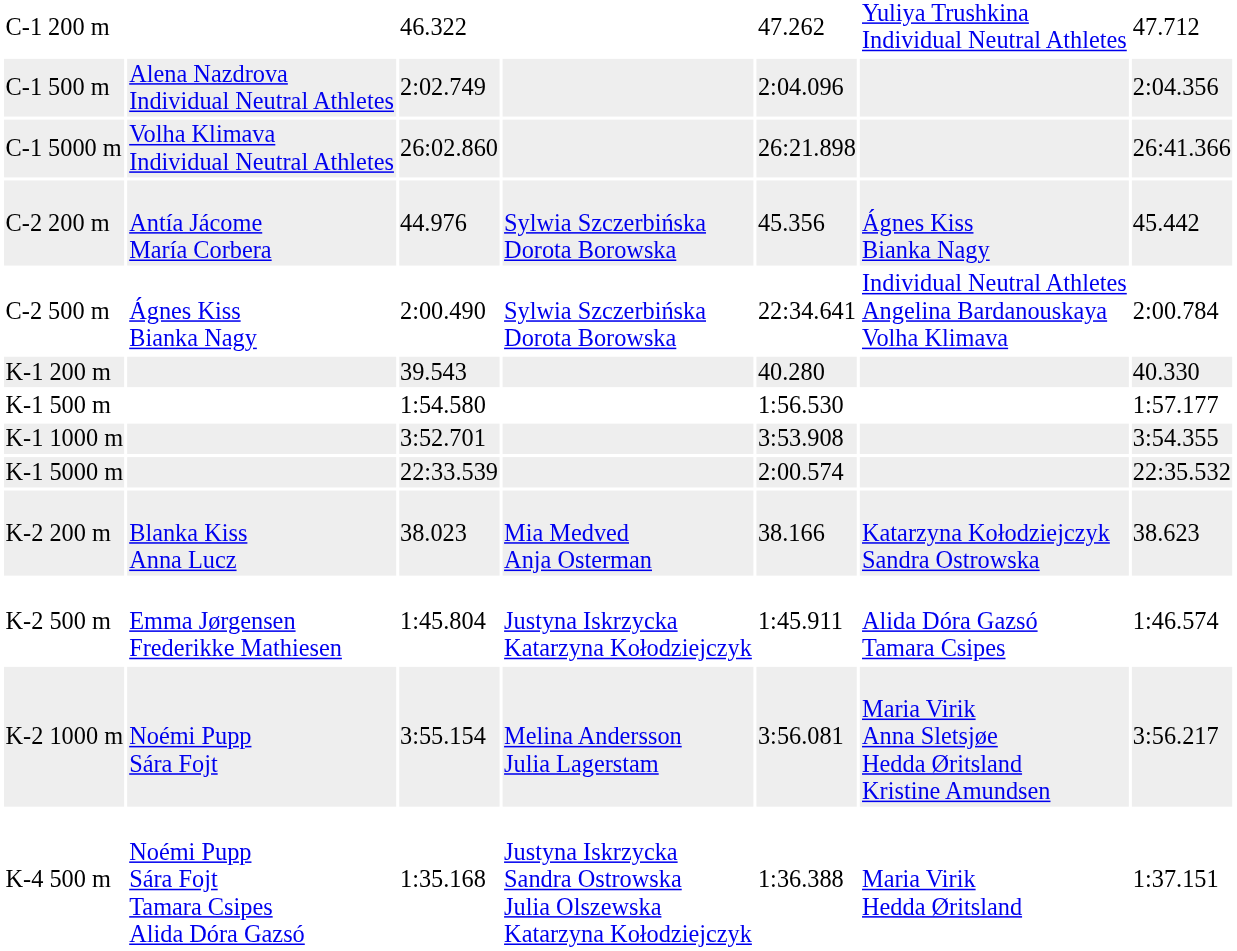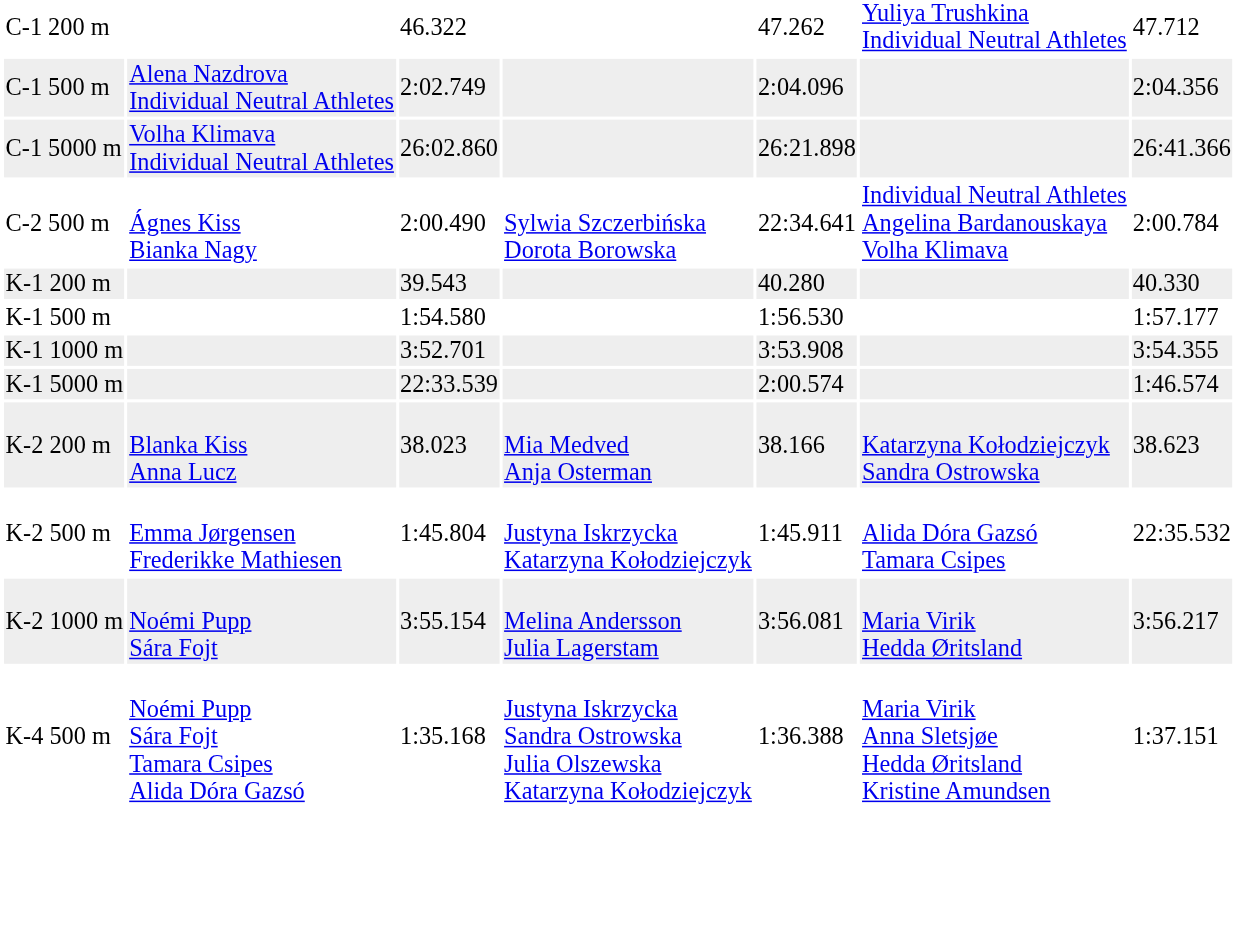- row: C-2 200 m | Antía Jácome María Corbera | 44.976 | Sylwia Szczerbińska Dorota Borowska | 45.356 | Ágnes Kiss Bianka Nagy | 45.442
K-1 5000 m | column 7: 22:35.532 -> 1:46.574
K-2 500 m | column 7: 1:46.574 -> 22:35.532
K-2 1000 m | column 6: Maria Virik Anna Sletsjøe Hedda Øritsland Kristine Amundsen -> Maria Virik Hedda Øritsland
K-4 500 m | column 6: Maria Virik Hedda Øritsland -> Maria Virik Anna Sletsjøe Hedda Øritsland Kristine Amundsen
